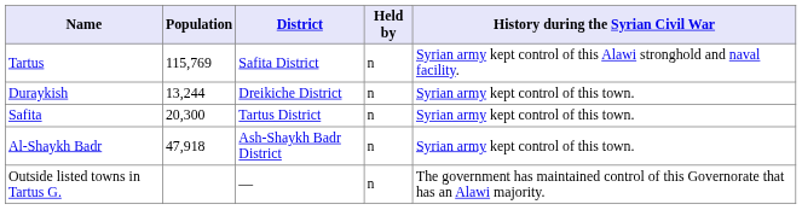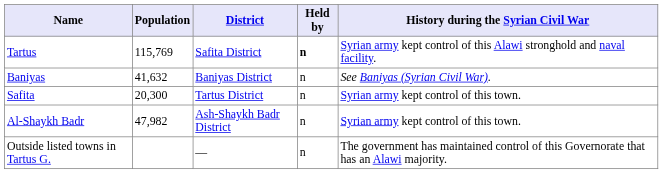Tartus | Held by: normal -> bold
+ row: Baniyas | 41,632 | Baniyas District | n | See Baniyas (Syrian Civil War).
- row: Duraykish | 13,244 | Dreikiche District | n | Syrian army kept control of this town.
Al-Shaykh Badr | Population: 47,918 -> 47,982
